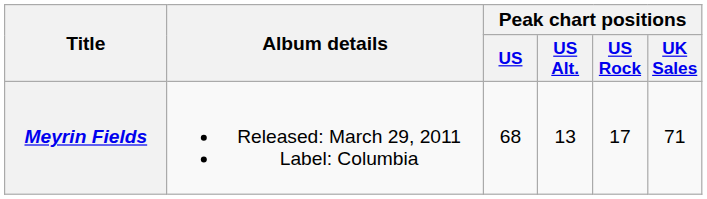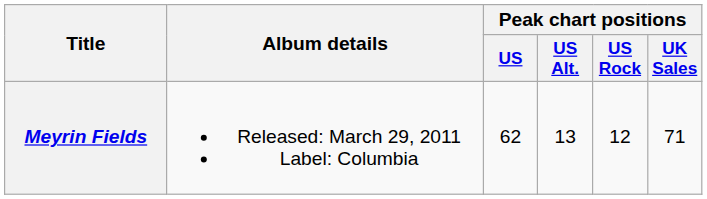Meyrin Fields | Peak chart positions / US: 68 -> 62
Meyrin Fields | Peak chart positions / US Rock: 17 -> 12
